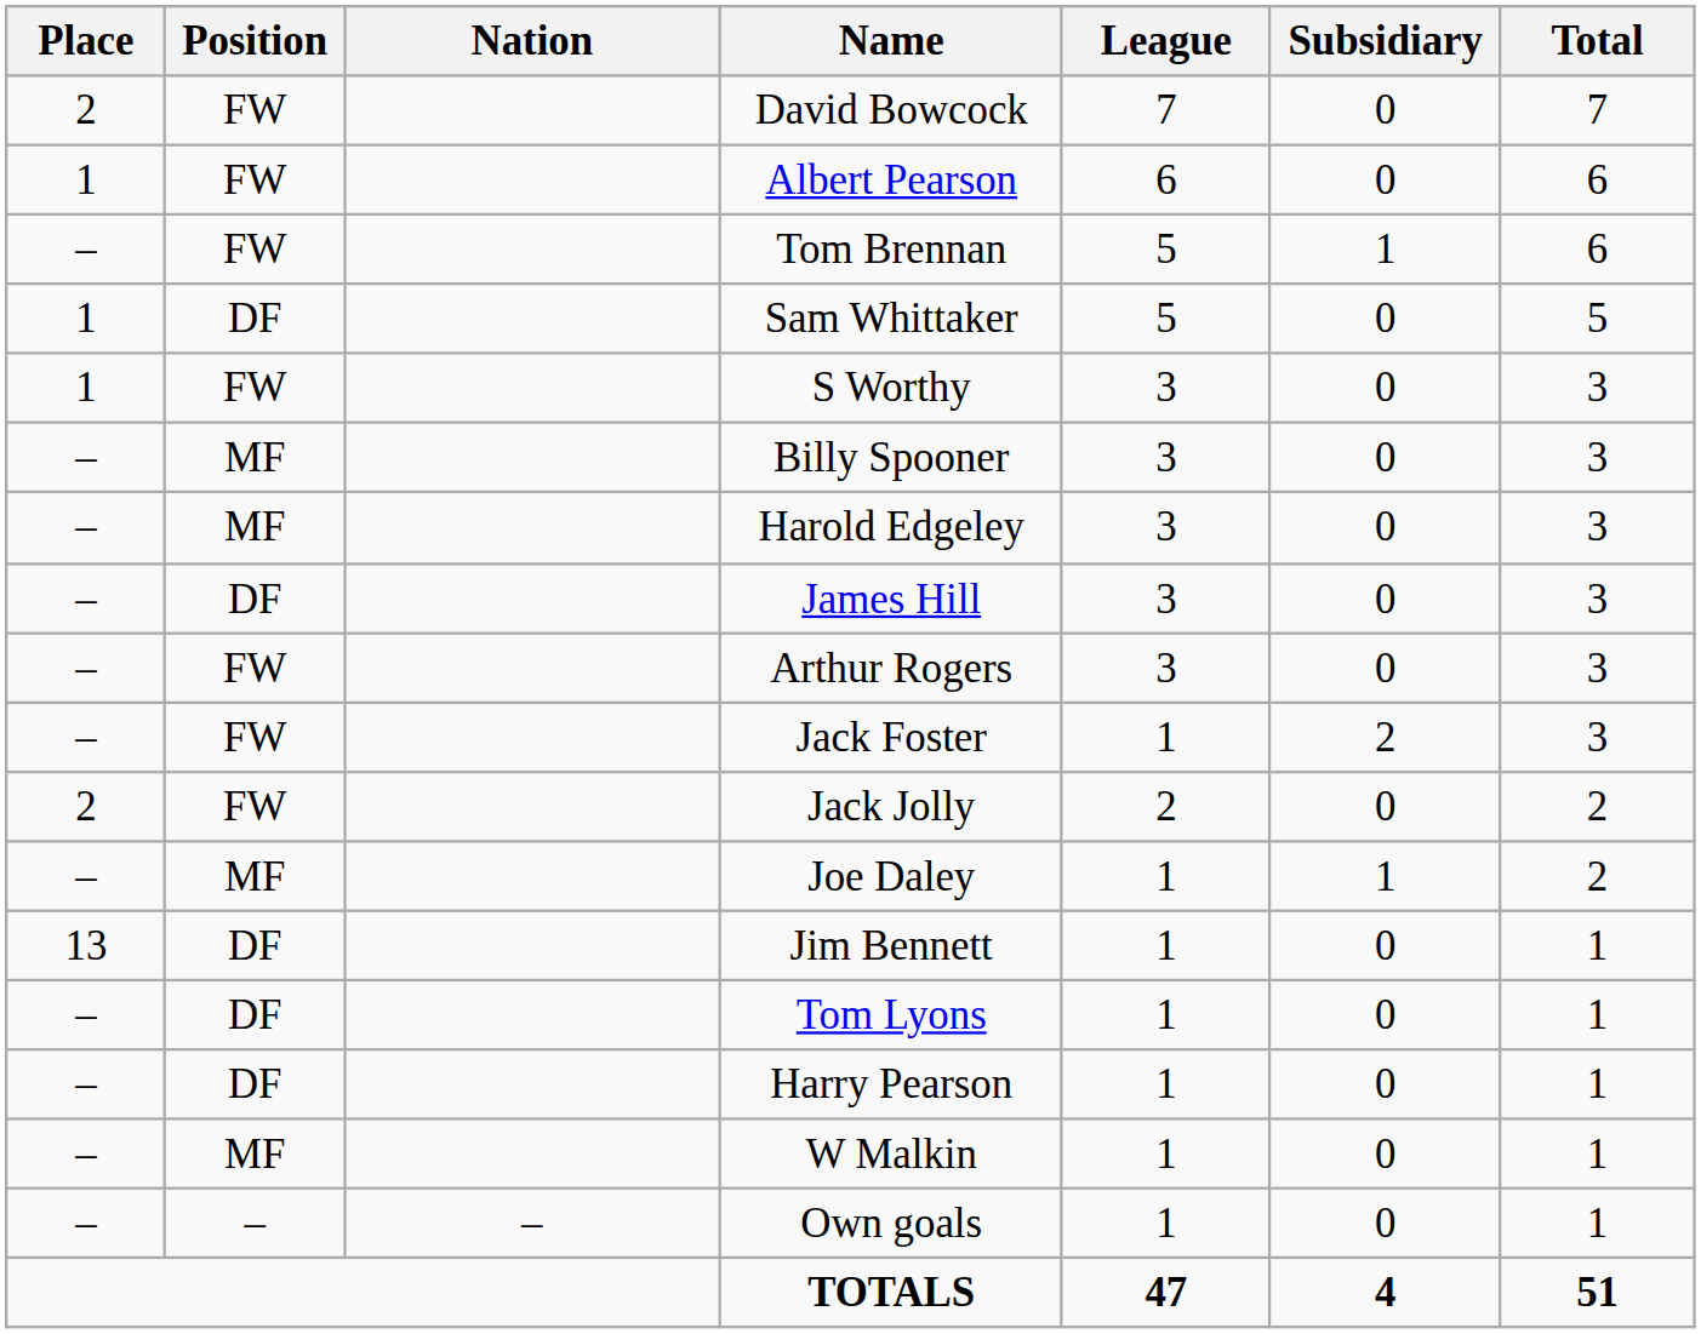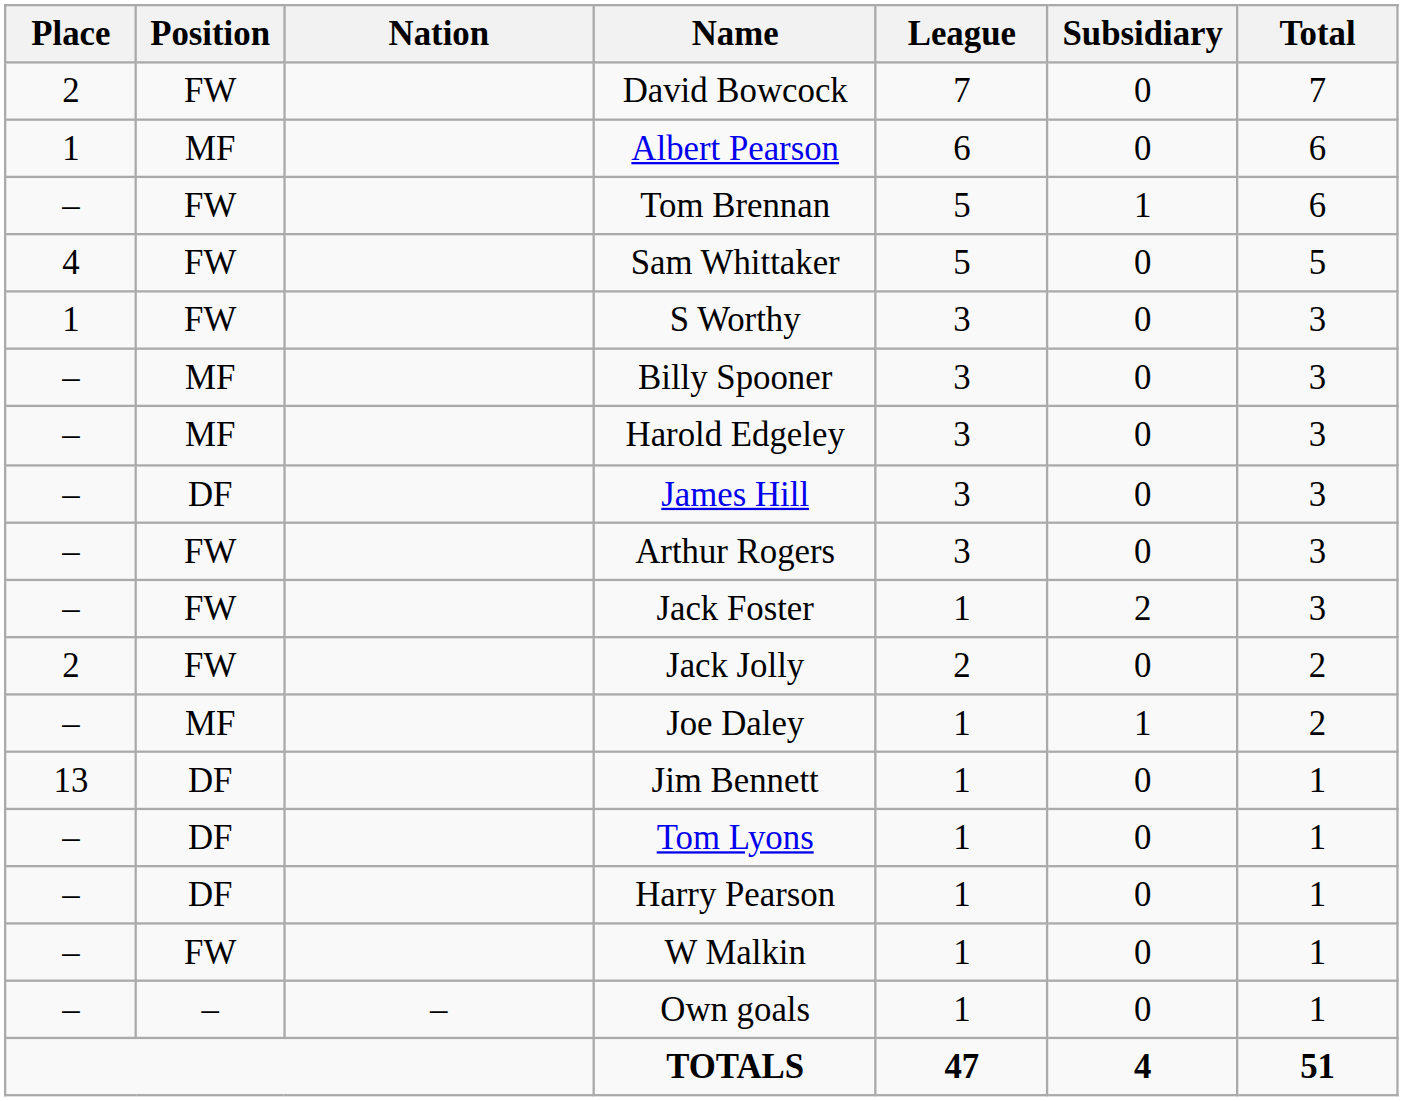Albert Pearson | Position: FW -> MF
Sam Whittaker | Place: 1 -> 4
Sam Whittaker | Position: DF -> FW
W Malkin | Position: MF -> FW
